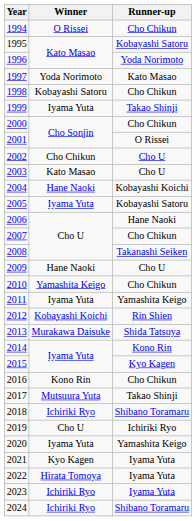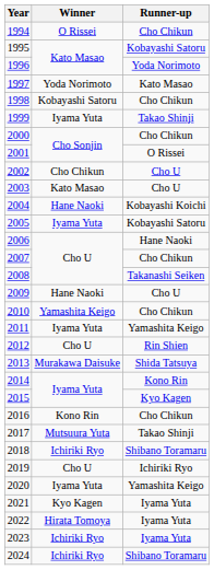2012 | Winner: Kobayashi Koichi -> Cho U
